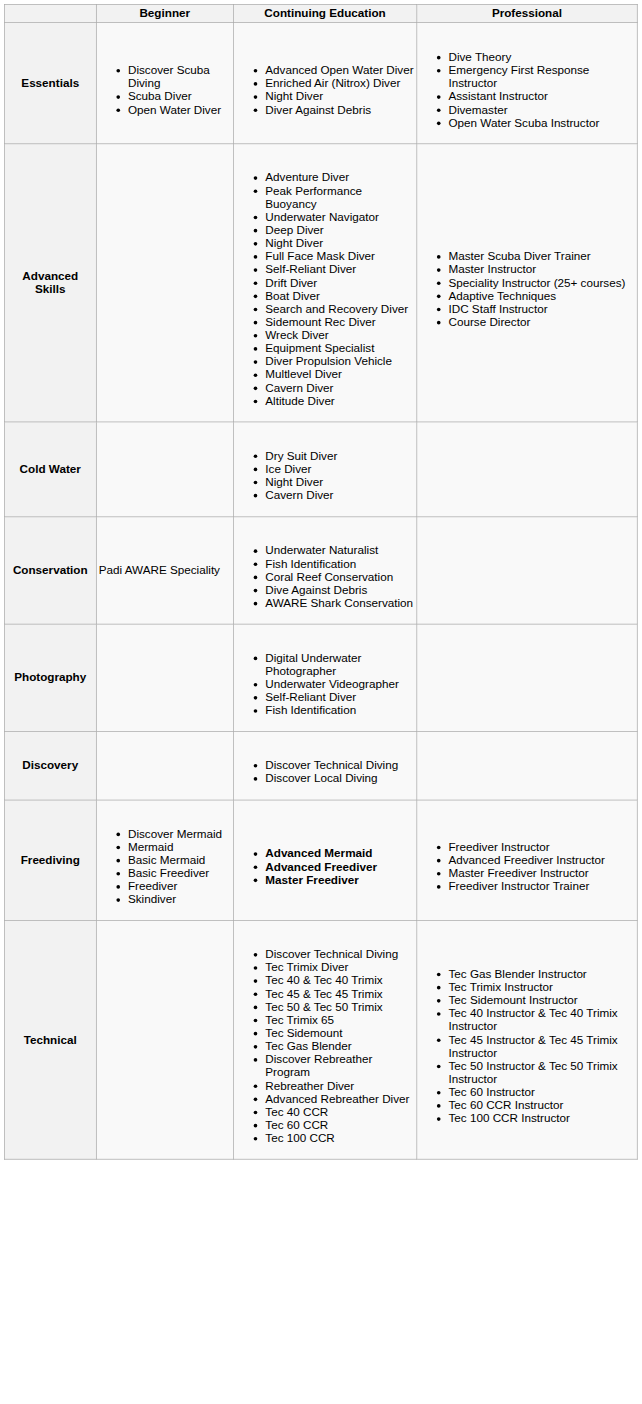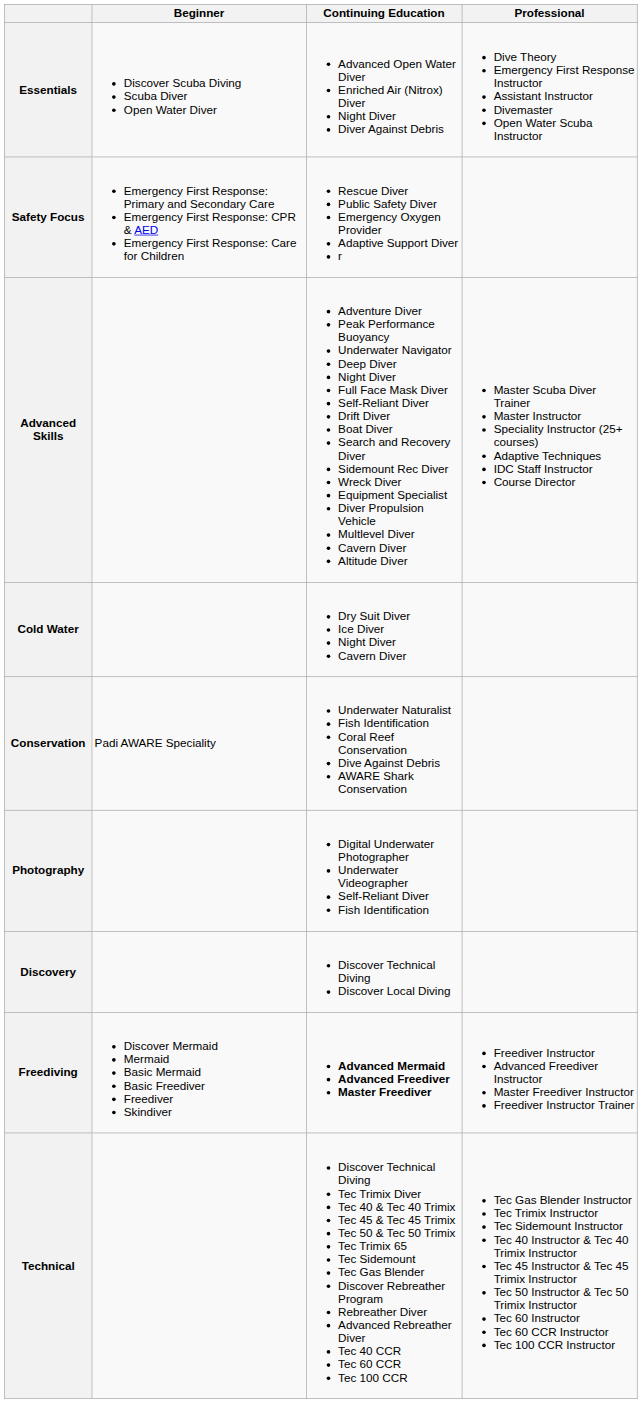+ row: Safety Focus | Emergency First Response: Primary and Secondary Care Emergency First Response: CPR & AED Emergency First Response: Care for Children | Rescue Diver Public Safety Diver Emergency Oxygen Provider Adaptive Support Diver r
